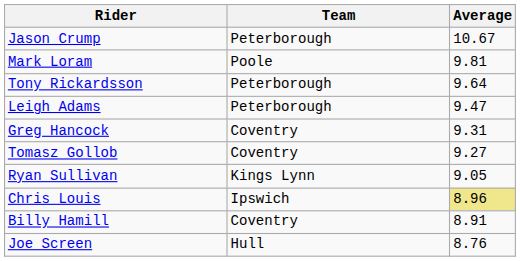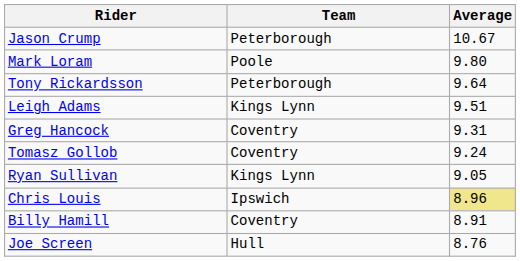Mark Loram | Average: 9.81 -> 9.80
Leigh Adams | Team: Peterborough -> Kings Lynn
Leigh Adams | Average: 9.47 -> 9.51
Tomasz Gollob | Average: 9.27 -> 9.24
